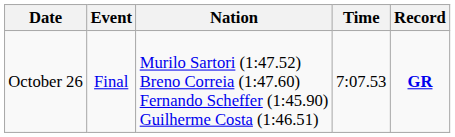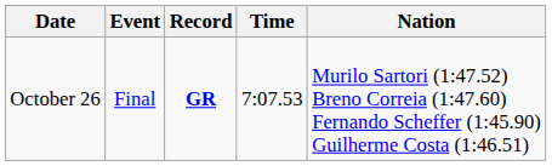columns swapped: Nation <-> Record
